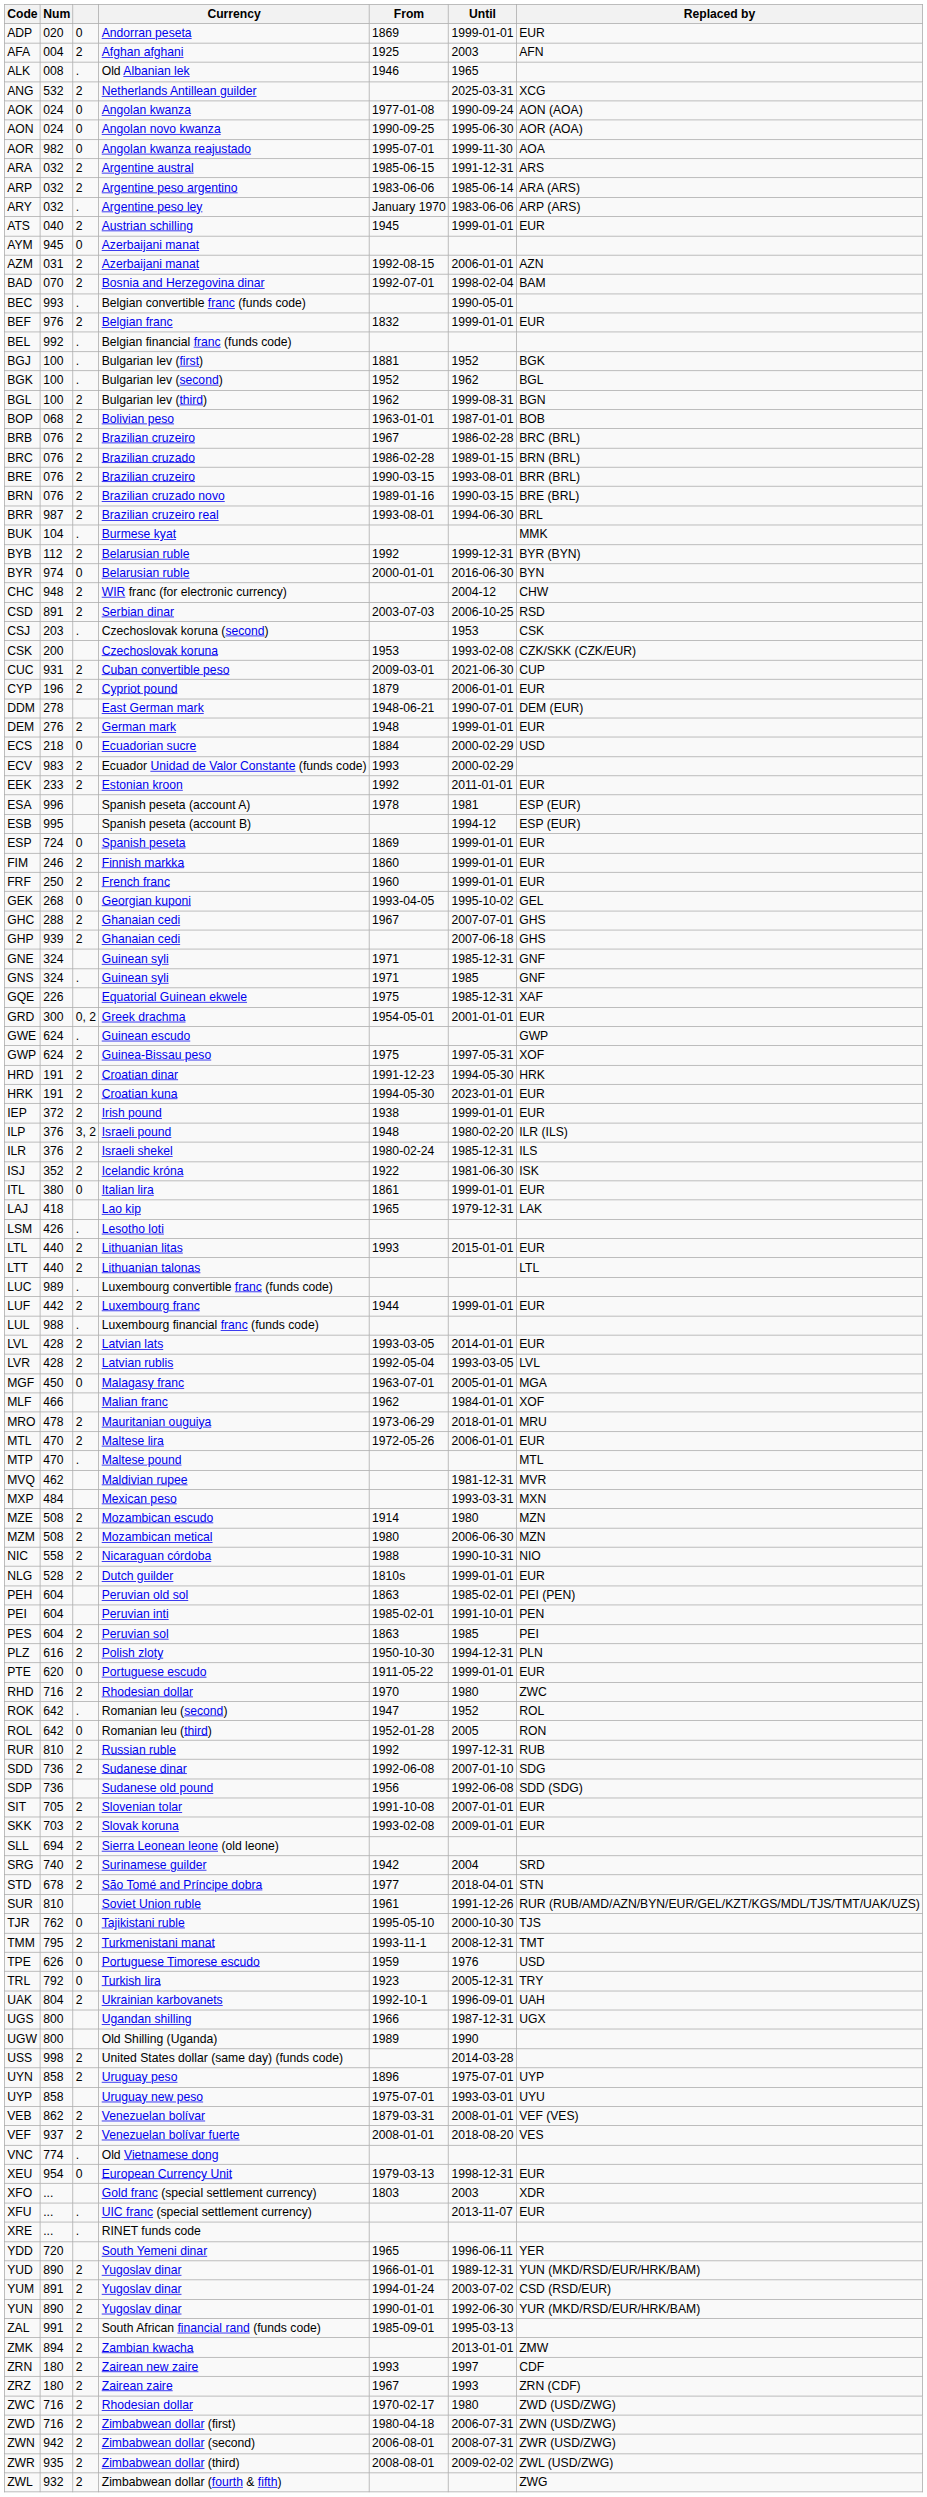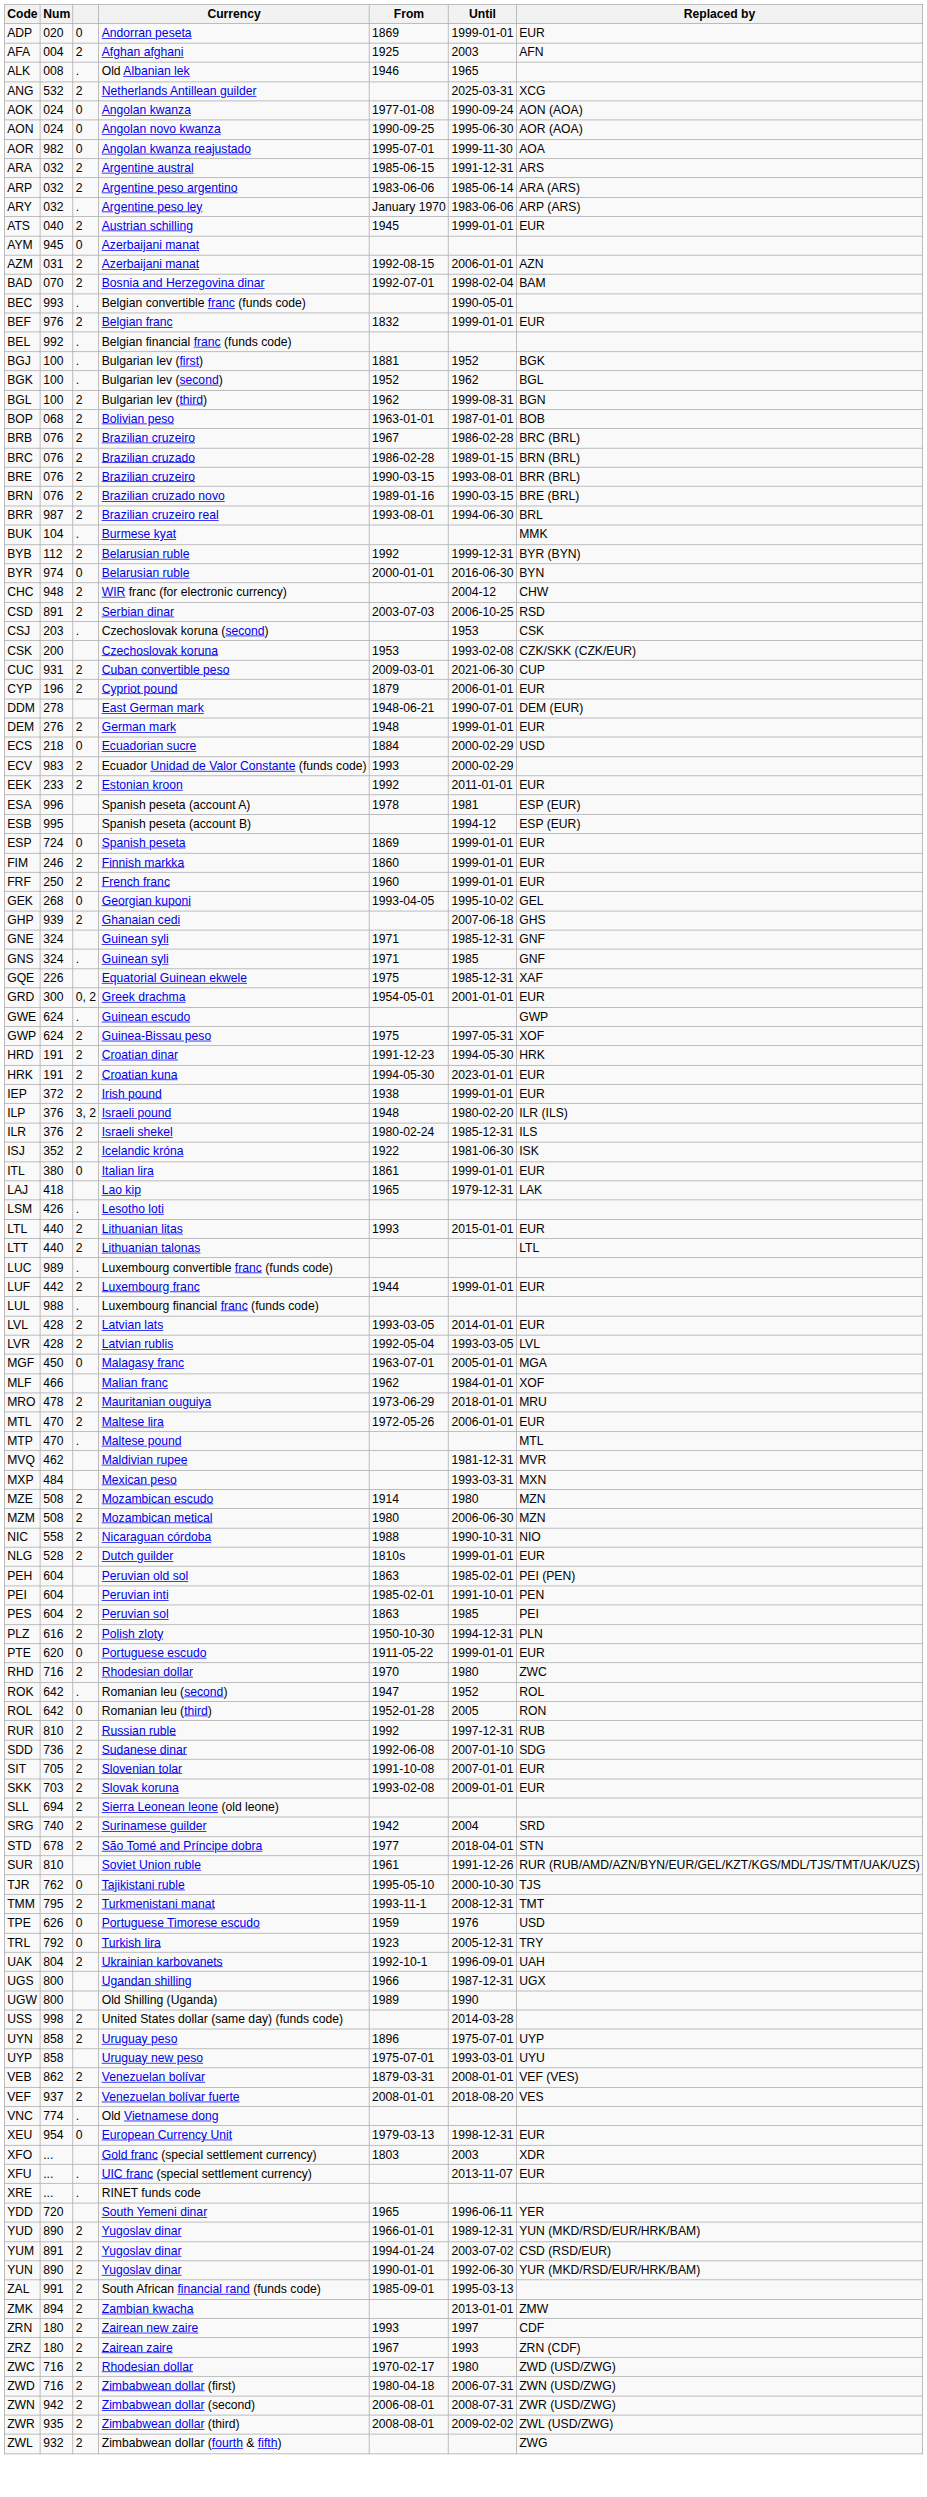- row: GHC | 288 | 2 | Ghanaian cedi | 1967 | 2007-07-01 | GHS
- row: SDP | 736 | Sudanese old pound | 1956 | 1992-06-08 | SDD (SDG)
